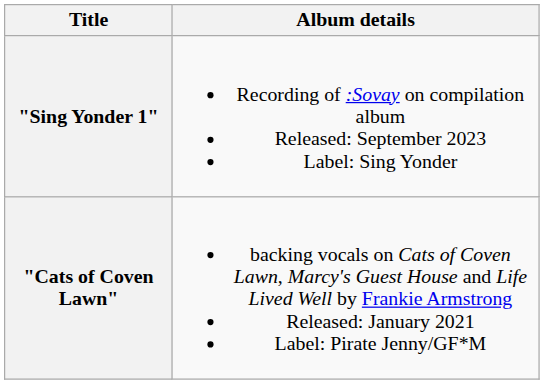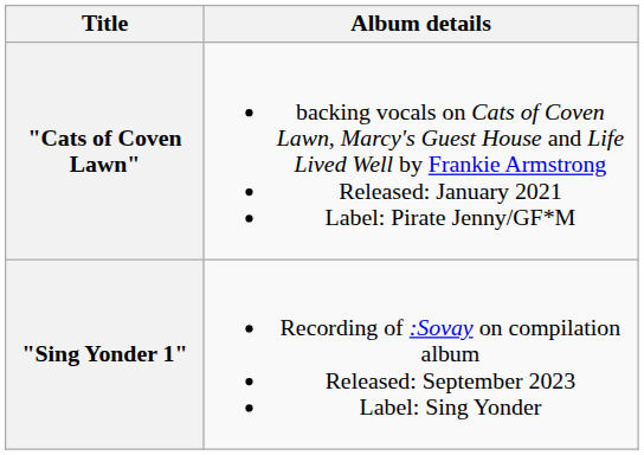rows swapped: "Cats of Coven Lawn" <-> "Sing Yonder 1"
